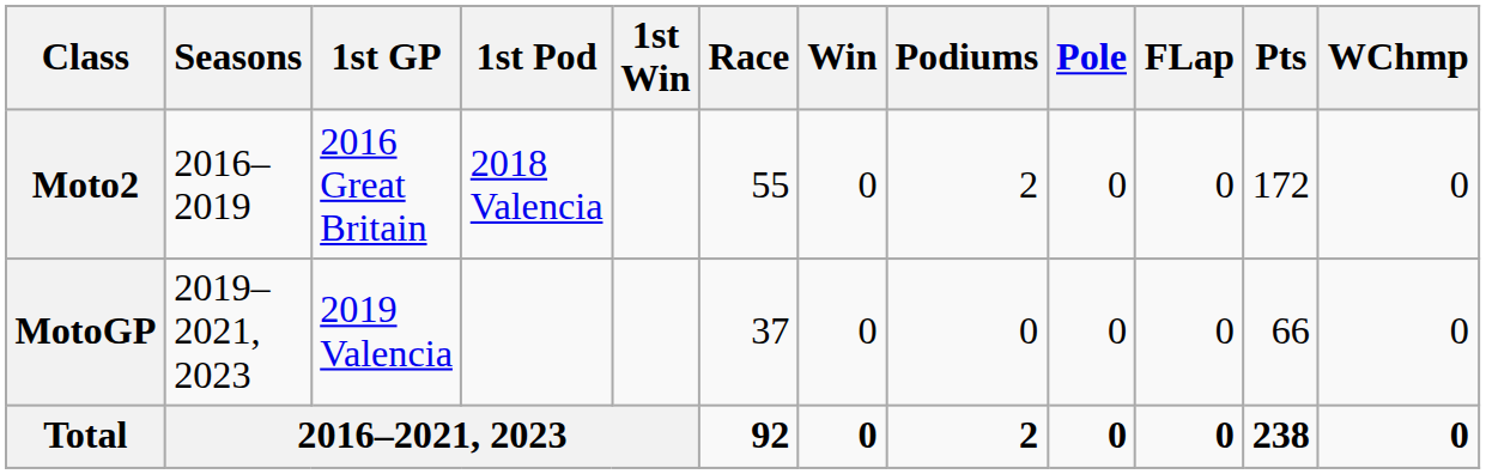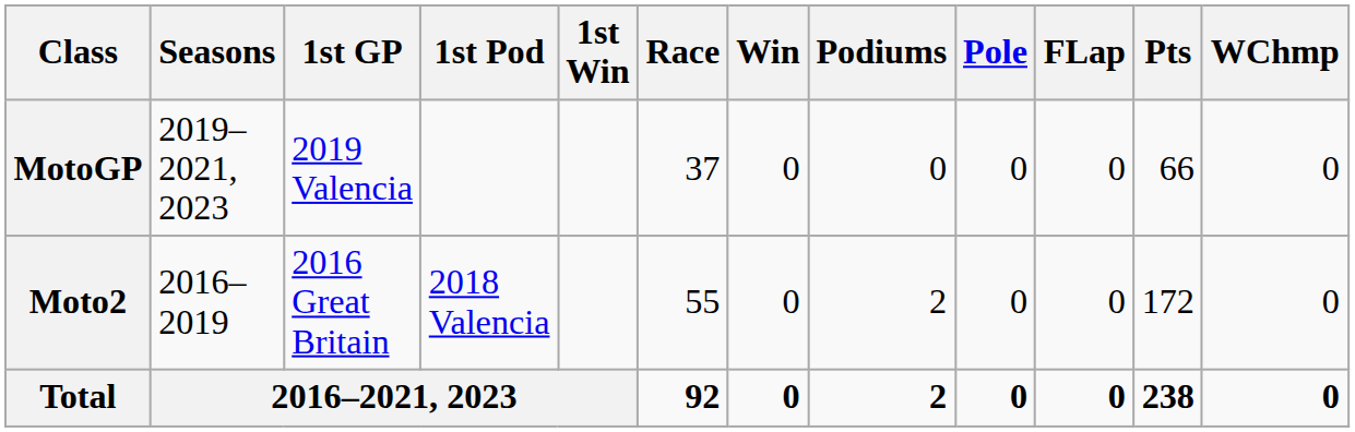rows swapped: Moto2 <-> MotoGP
